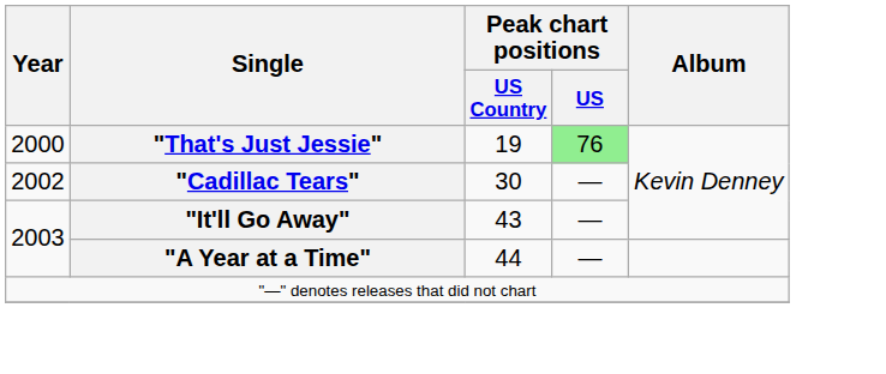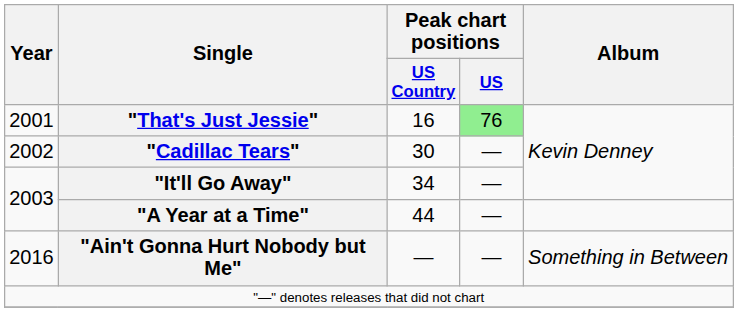"That's Just Jessie" | Year: 2000 -> 2001
"That's Just Jessie" | Peak chart positions / US Country: 19 -> 16
"It'll Go Away" | Peak chart positions / US Country: 43 -> 34
+ row: 2016 | "Ain't Gonna Hurt Nobody but Me" | — | — | Something in Between
